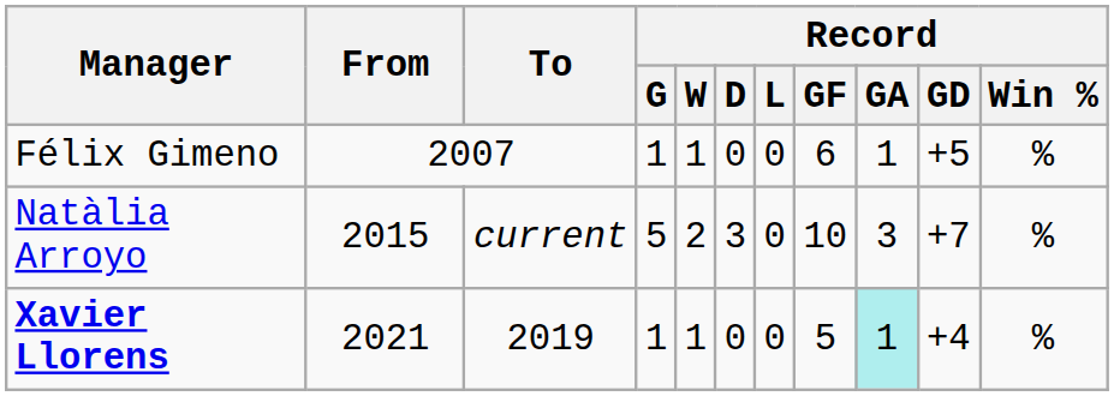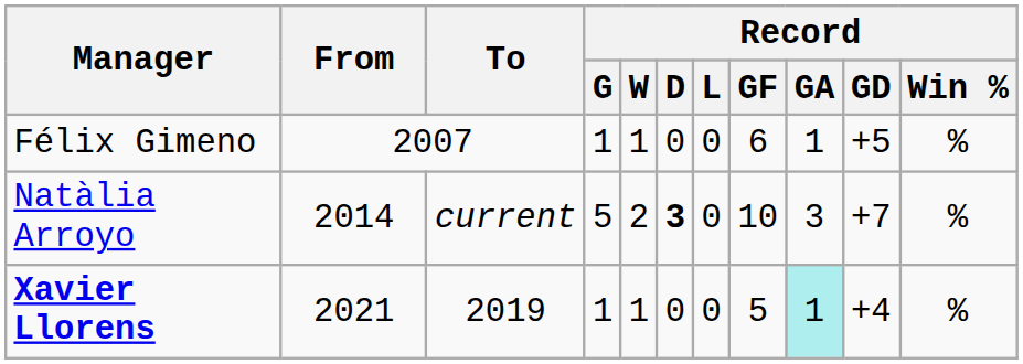Natàlia Arroyo | From: 2015 -> 2014
Natàlia Arroyo | Record / D: normal -> bold
